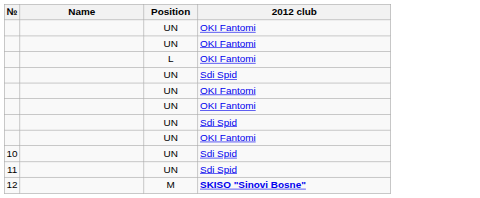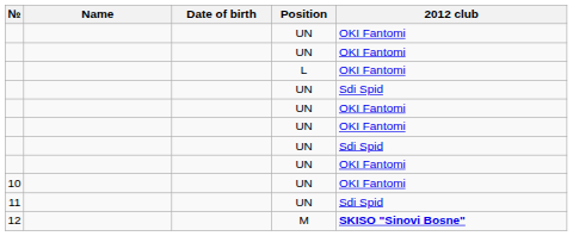+ column: Date of birth
10 | 2012 club: Sdi Spid -> OKI Fantomi
